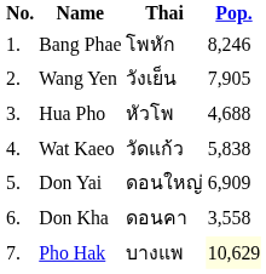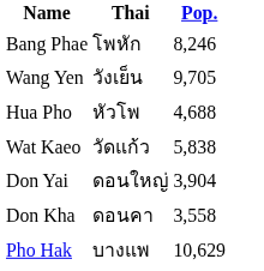- column: No. | 1. | 2. | 3. | 4. | 5. | 6. | 7.
Wang Yen | Pop.: 7,905 -> 9,705
Don Yai | Pop.: 6,909 -> 3,904
Pho Hak | Pop.: lightyellow background -> no background
